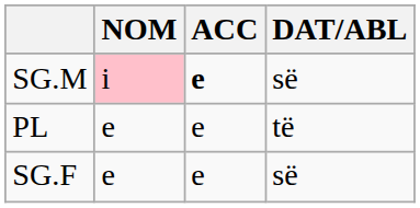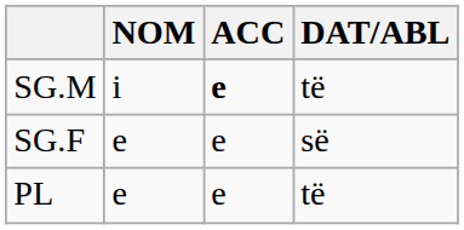SG.M | NOM: pink background -> no background
SG.M | DAT/ABL: së -> të
rows swapped: SG.F <-> PL
